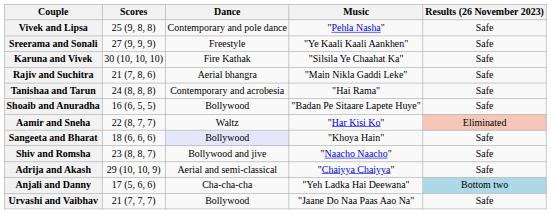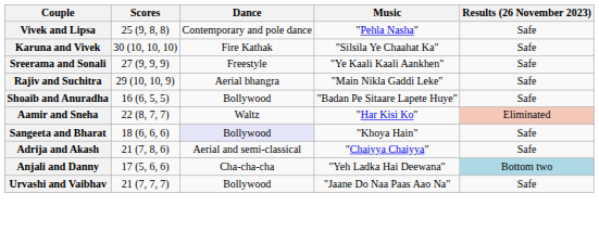rows swapped: Sreerama and Sonali <-> Karuna and Vivek
Rajiv and Suchitra | Scores: 21 (7, 8, 6) -> 29 (10, 10, 9)
- row: Tanishaa and Tarun | 24 (8, 8, 8) | Contemporary and acrobesia | "Hai Rama" | Safe
- row: Shiv and Romsha | 23 (8, 8, 7) | Bollywood and jive | "Naacho Naacho" | Safe
Adrija and Akash | Scores: 29 (10, 10, 9) -> 21 (7, 8, 6)
